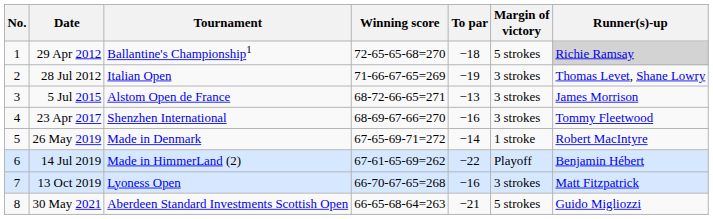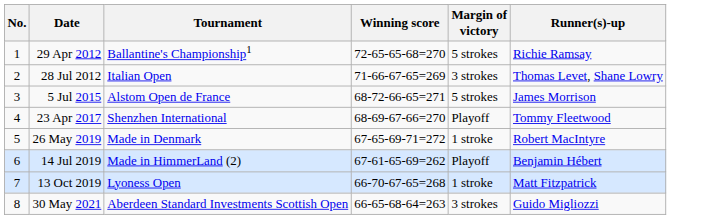- column: To par | −18 | −19 | −13 | −16 | −14 | −22 | −16 | −21
29 Apr 2012 | Runner(s)-up: lightgrey background -> no background
5 Jul 2015 | Margin of victory: 3 strokes -> 5 strokes
23 Apr 2017 | Margin of victory: 3 strokes -> Playoff
13 Oct 2019 | Margin of victory: 3 strokes -> 1 stroke
30 May 2021 | Margin of victory: 5 strokes -> 3 strokes
